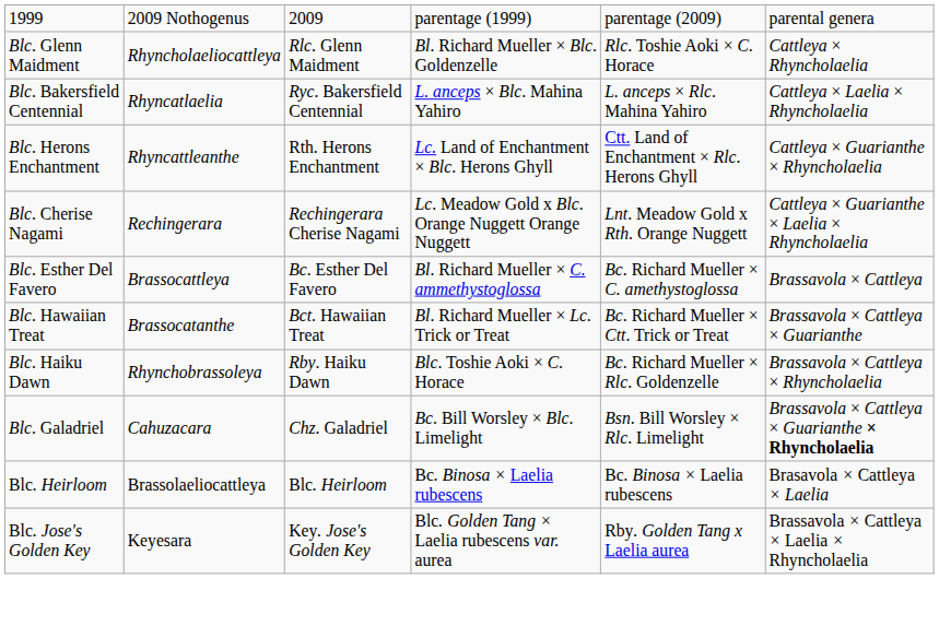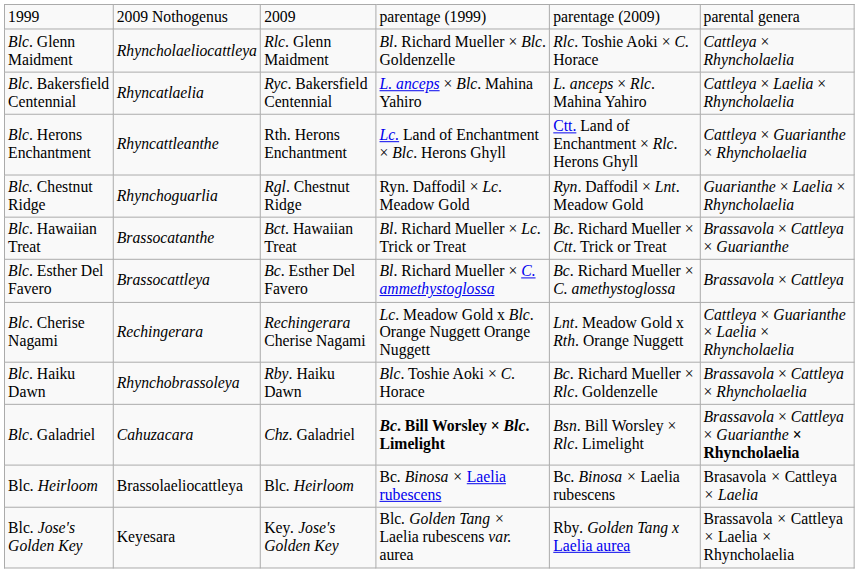+ row: Blc. Chestnut Ridge | Rhynchoguarlia | Rgl. Chestnut Ridge | Ryn. Daffodil × Lc. Meadow Gold | Ryn. Daffodil × Lnt. Meadow Gold | Guarianthe × Laelia × Rhyncholaelia
rows swapped: Blc. Cherise Nagami <-> Blc. Hawaiian Treat
Blc. Galadriel | column 4: normal -> bold
